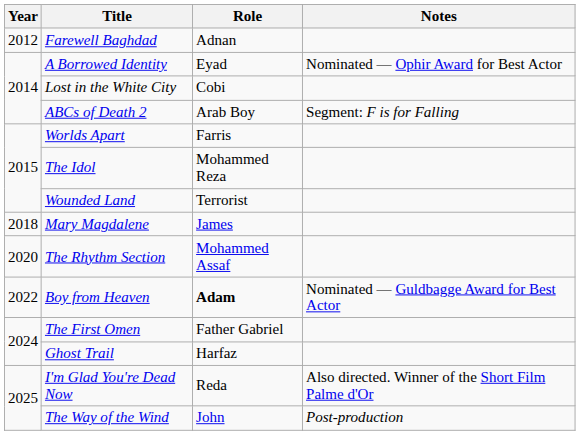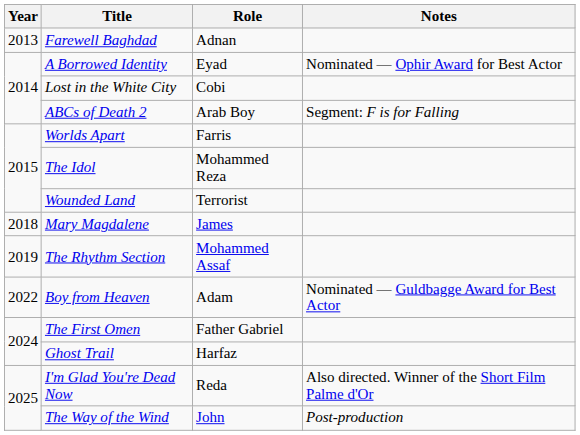Farewell Baghdad | Year: 2012 -> 2013
The Rhythm Section | Year: 2020 -> 2019
Boy from Heaven | Role: bold -> normal
